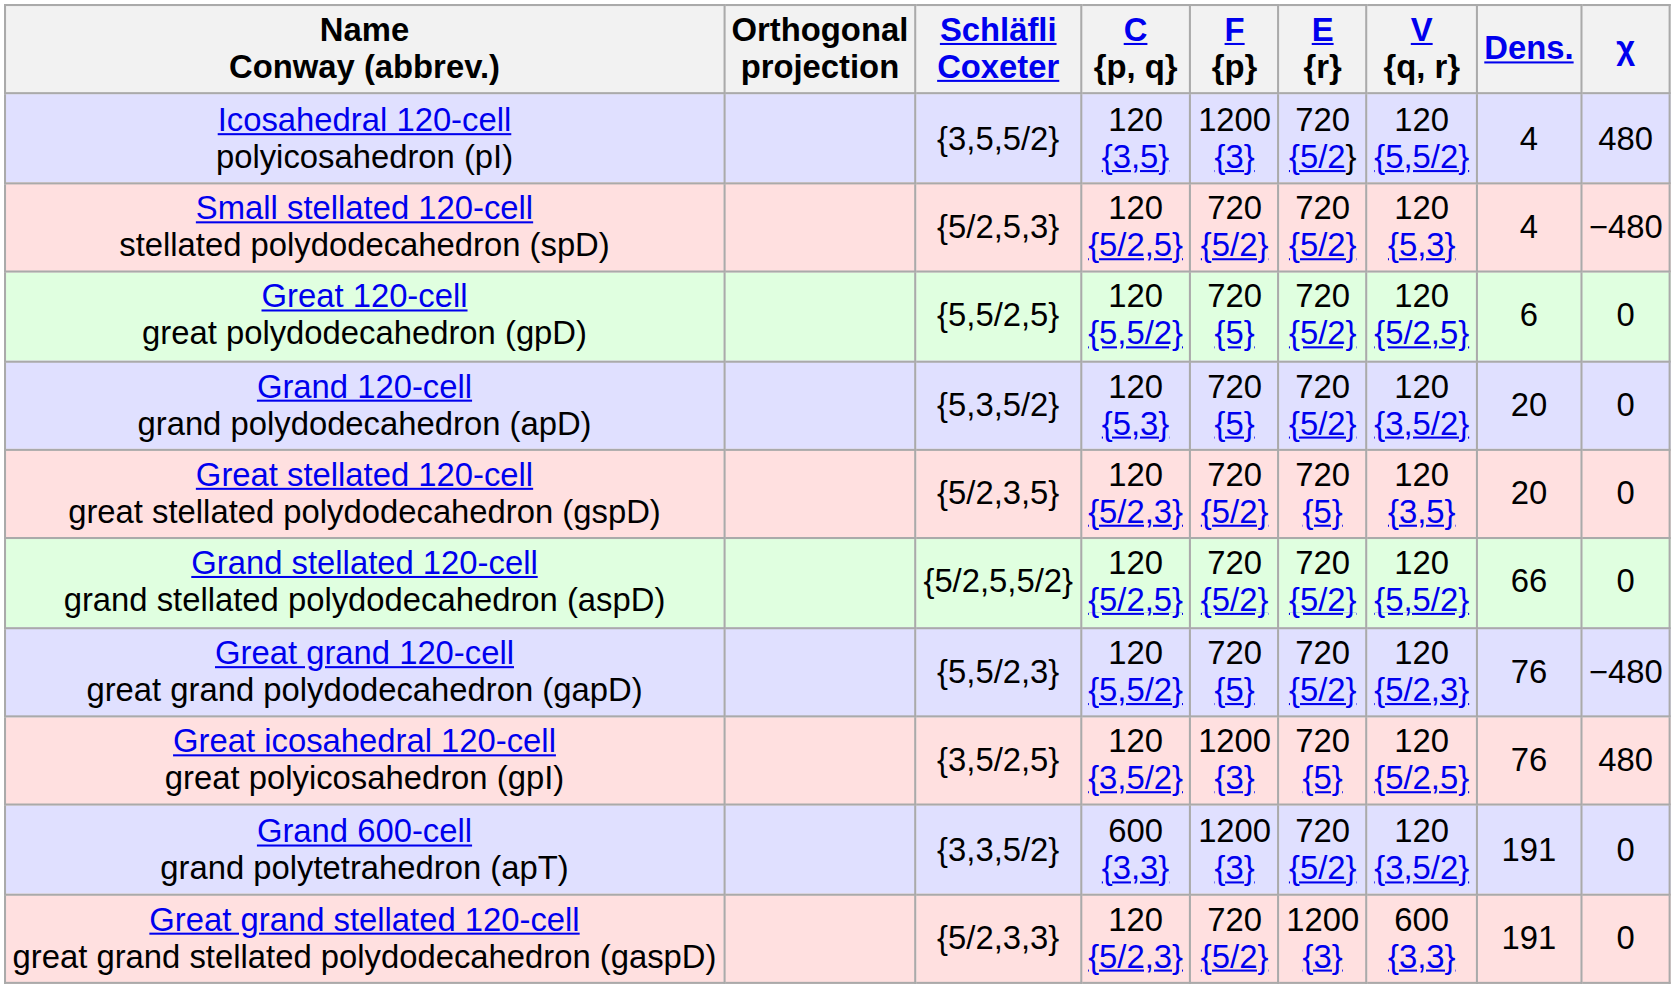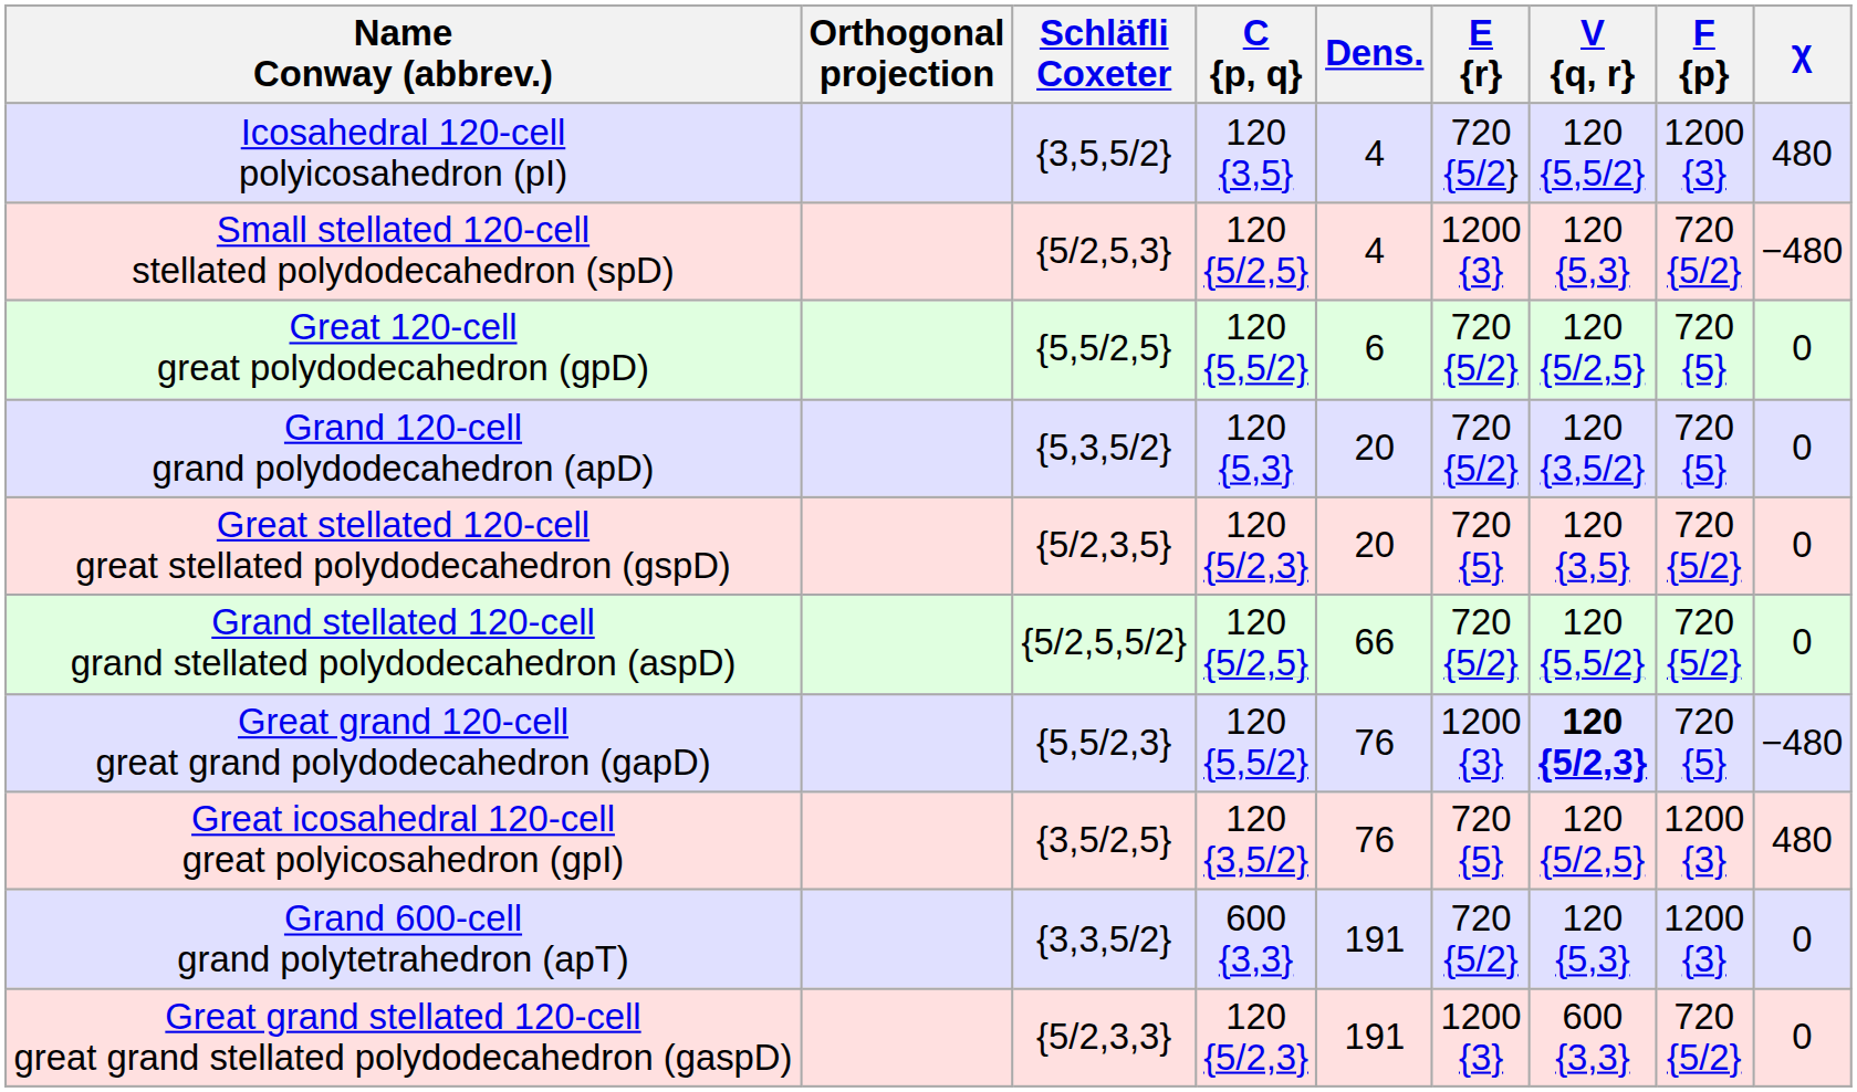columns swapped: F {p} <-> Dens.
Small stellated 120-cell stellated polydodecahedron (spD) | E {r}: 720 {5/2} -> 1200 {3}
Great grand 120-cell great grand polydodecahedron (gapD) | E {r}: 720 {5/2} -> 1200 {3}
Great grand 120-cell great grand polydodecahedron (gapD) | V {q, r}: normal -> bold
Grand 600-cell grand polytetrahedron (apT) | V {q, r}: 120 {3,5/2} -> 120 {5,3}
